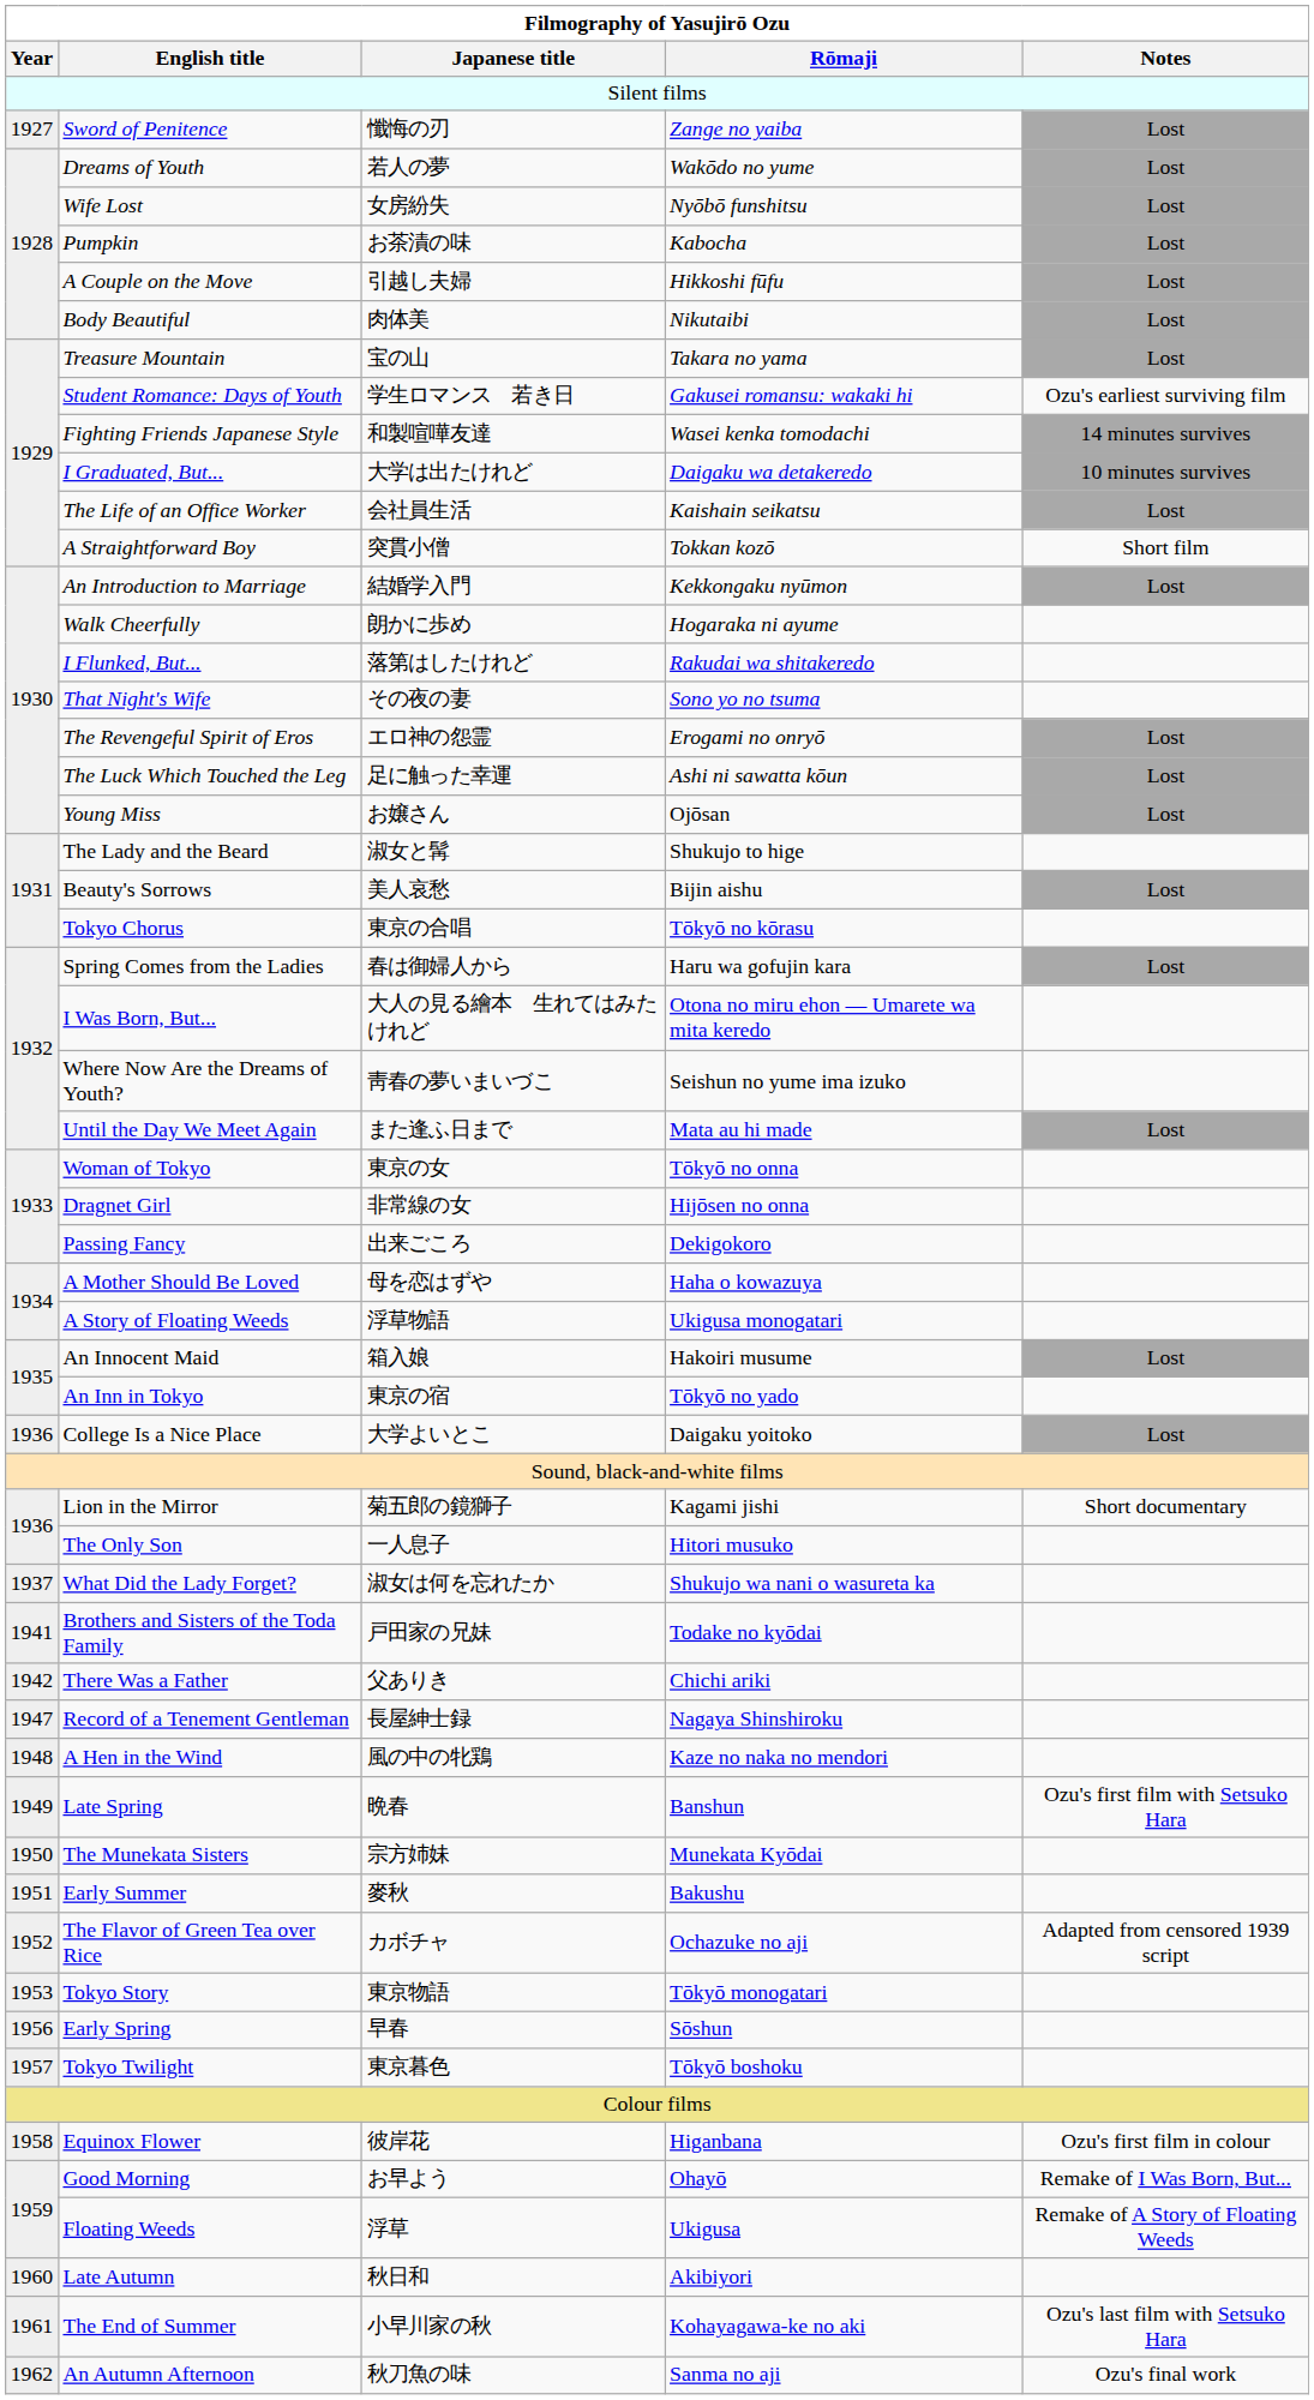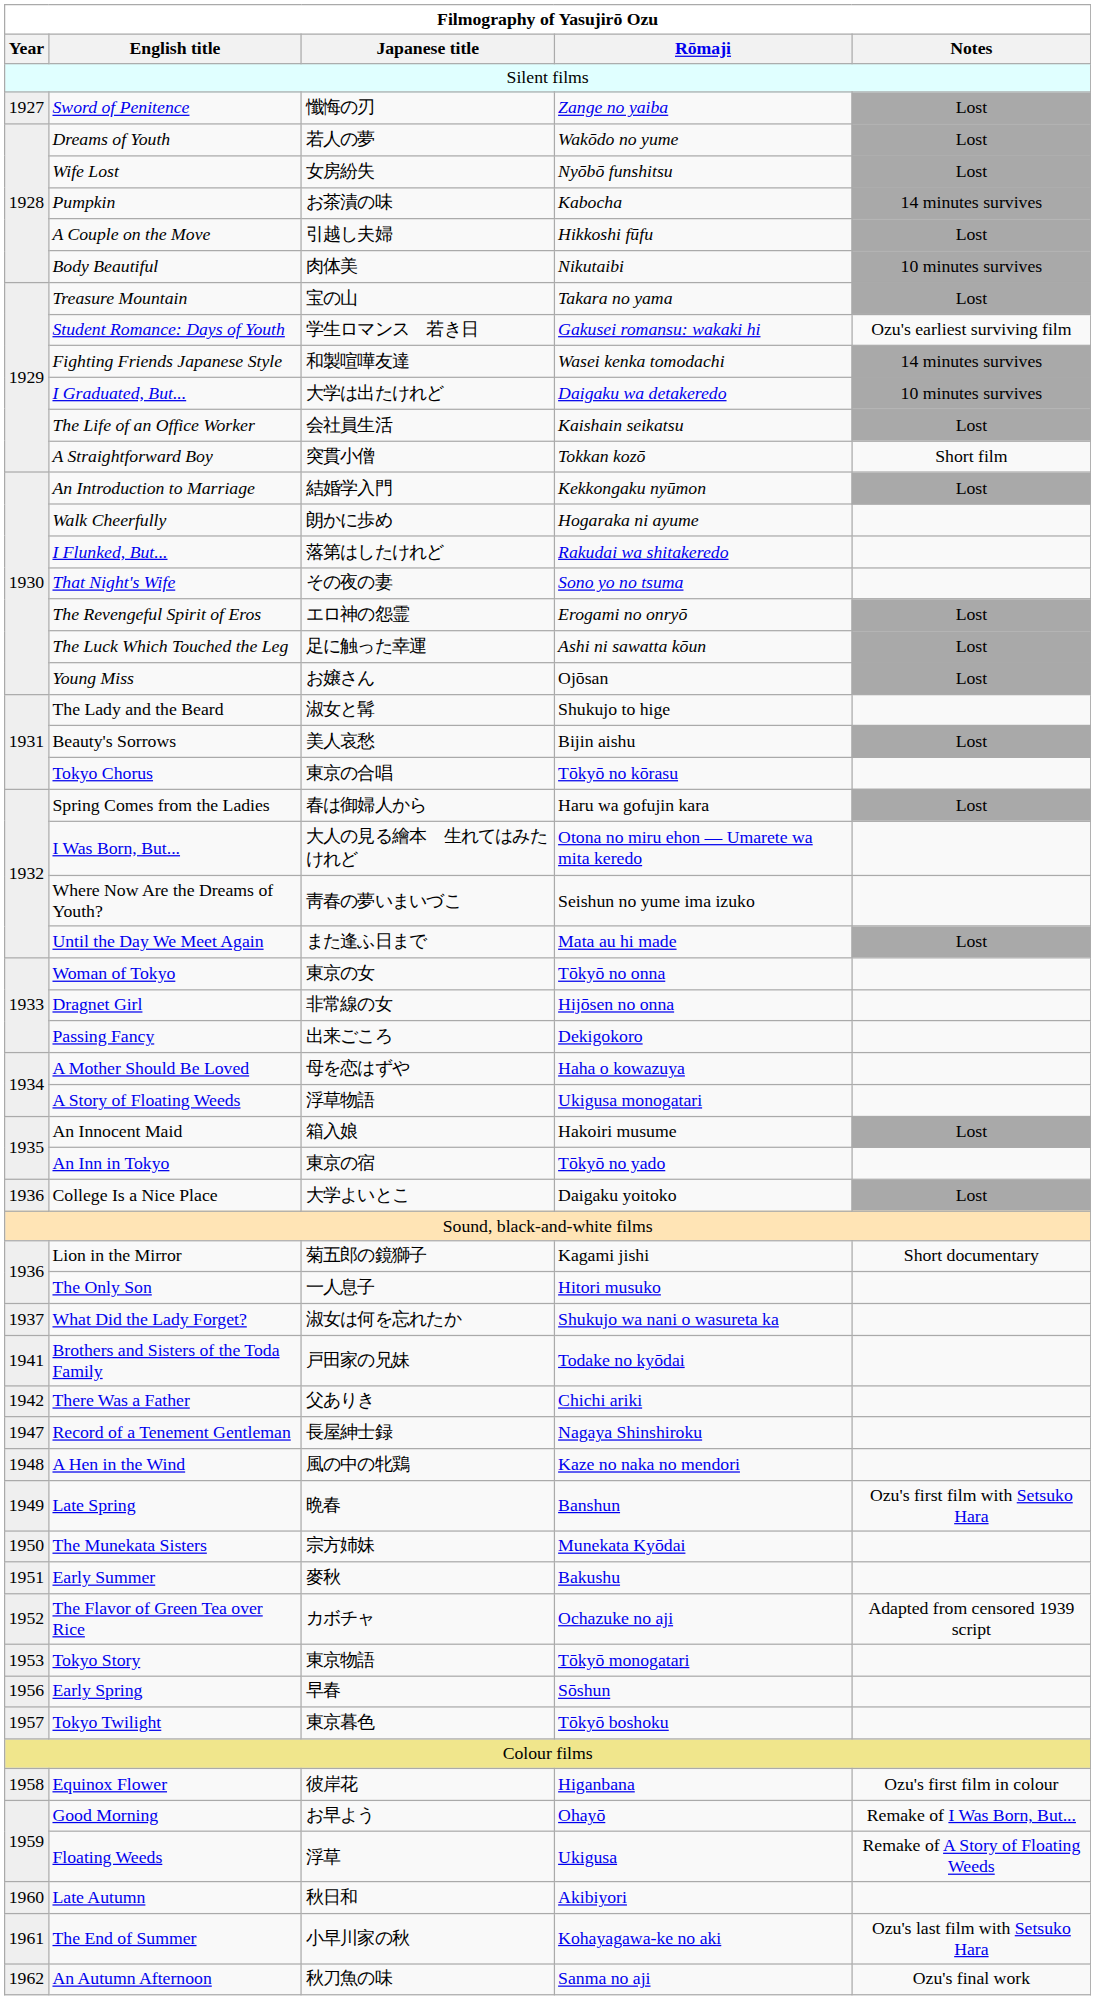Pumpkin | Notes: Lost -> 14 minutes survives
Body Beautiful | Notes: Lost -> 10 minutes survives
